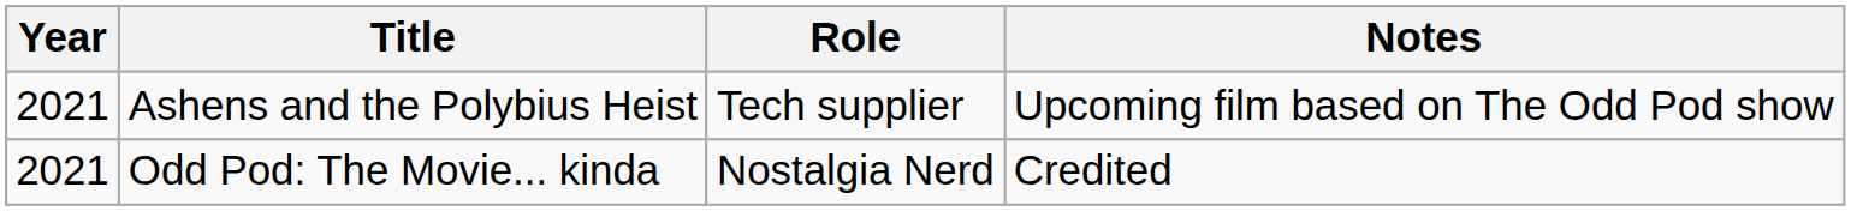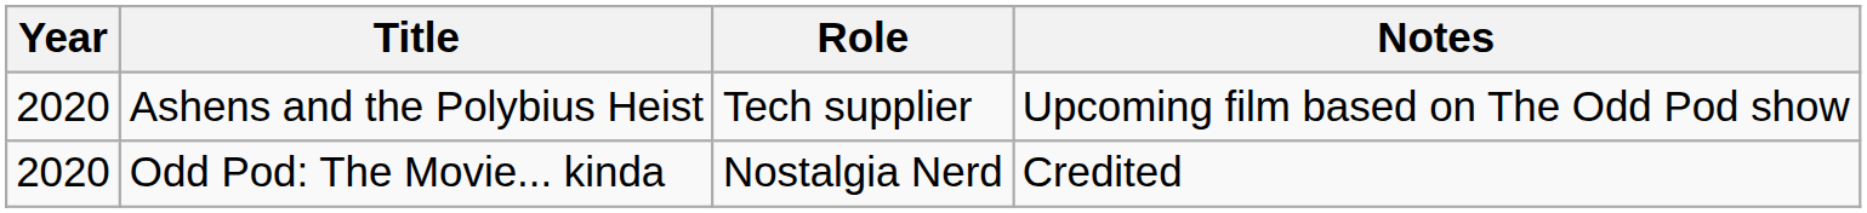Ashens and the Polybius Heist | Year: 2021 -> 2020
Odd Pod: The Movie... kinda | Year: 2021 -> 2020
